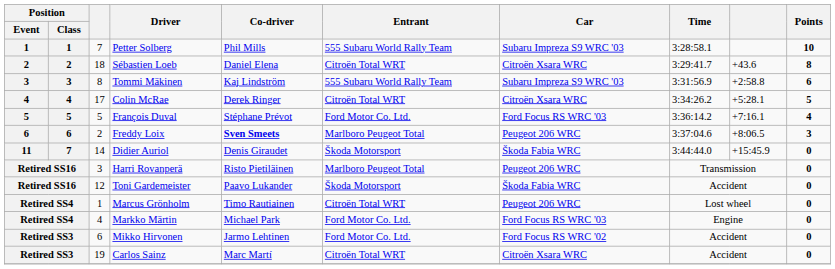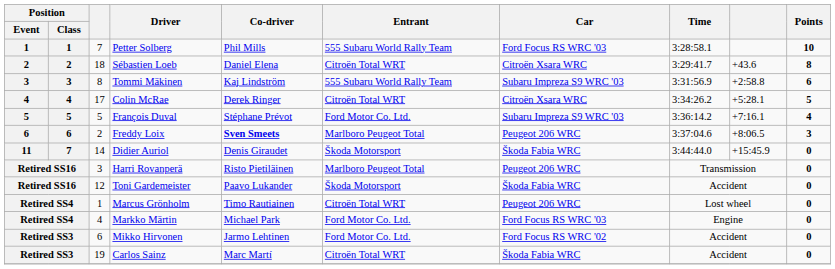Petter Solberg | Car: Subaru Impreza S9 WRC '03 -> Ford Focus RS WRC '03
François Duval | Car: Ford Focus RS WRC '03 -> Subaru Impreza S9 WRC '03
Carlos Sainz | Car: Citroën Xsara WRC -> Škoda Fabia WRC
